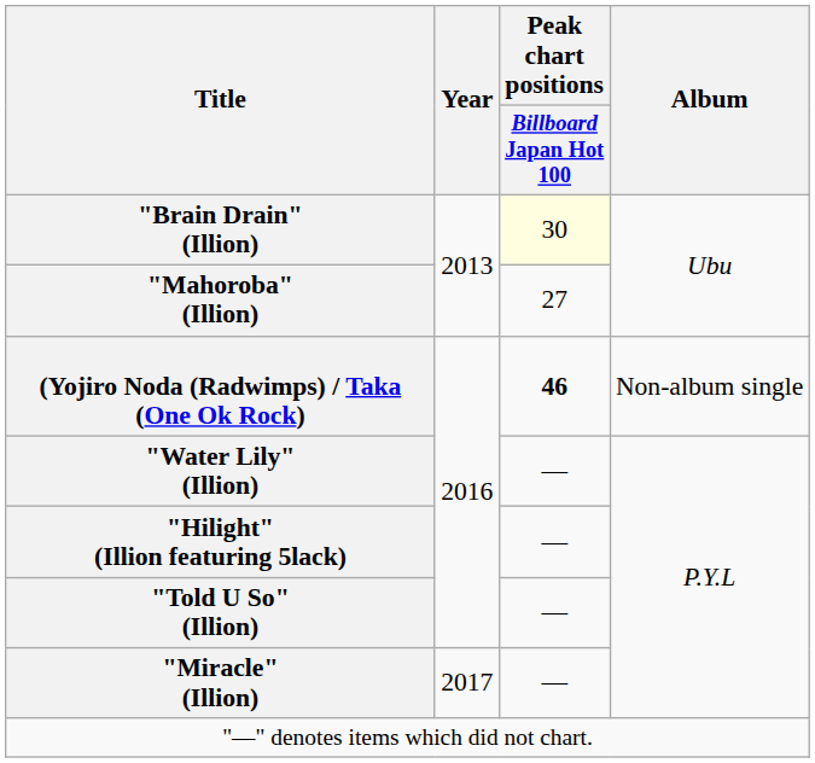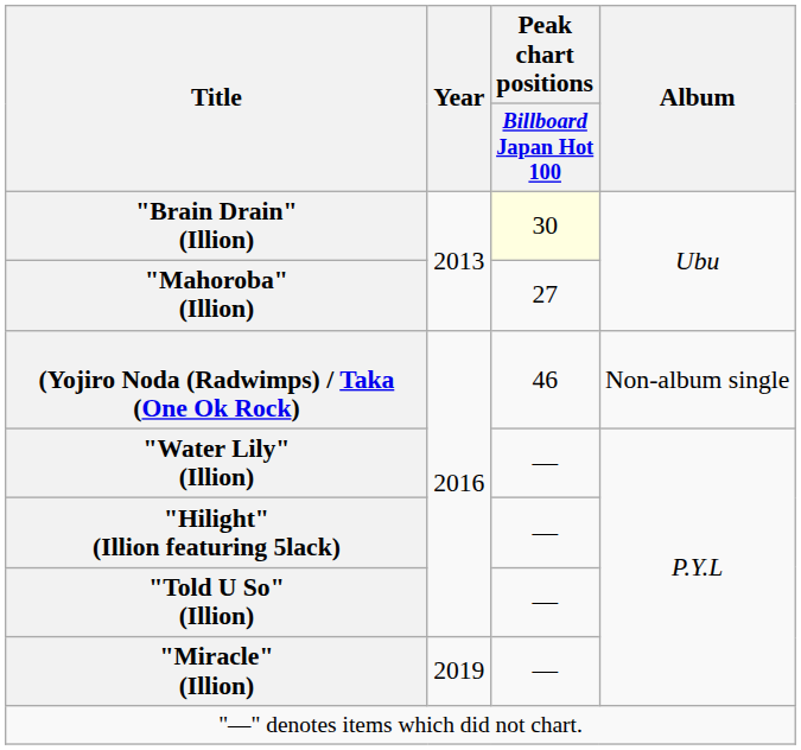(Yojiro Noda (Radwimps) / Taka (One Ok Rock) | Peak chart positions / Billboard Japan Hot 100: bold -> normal
"Miracle" (Illion) | Year: 2017 -> 2019
